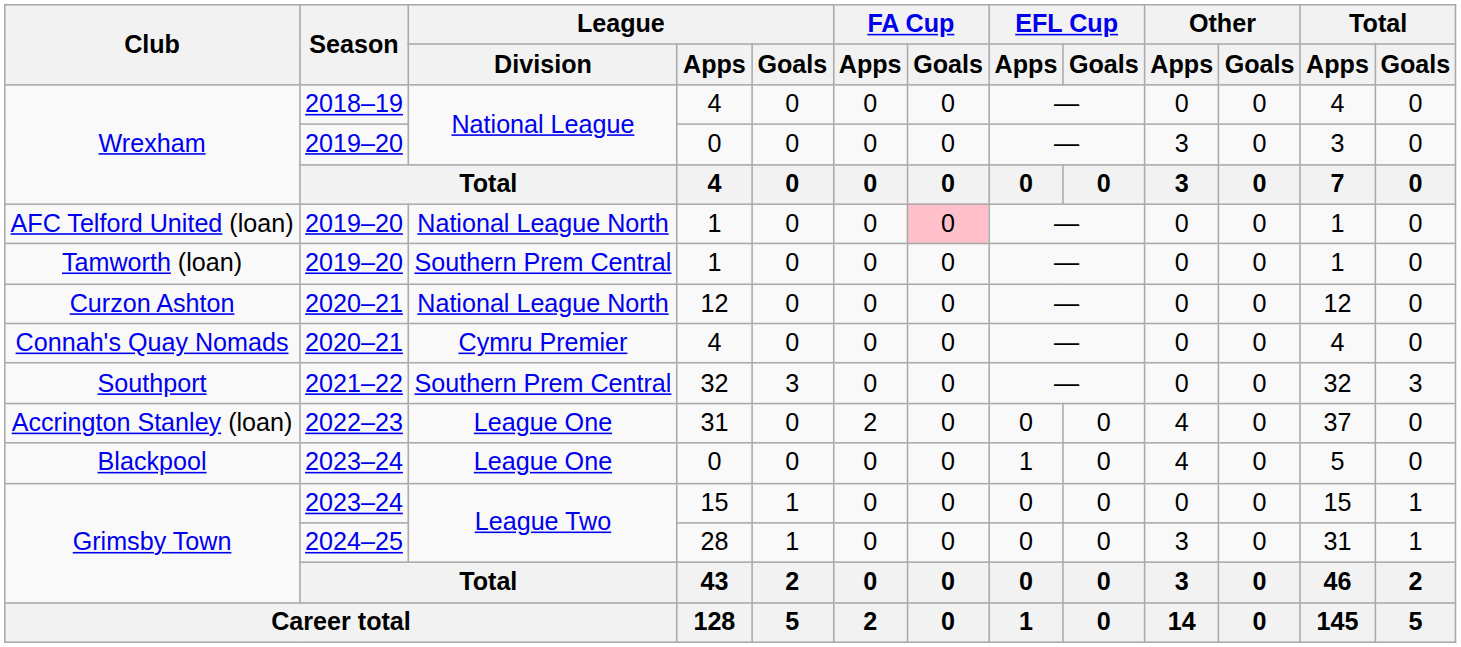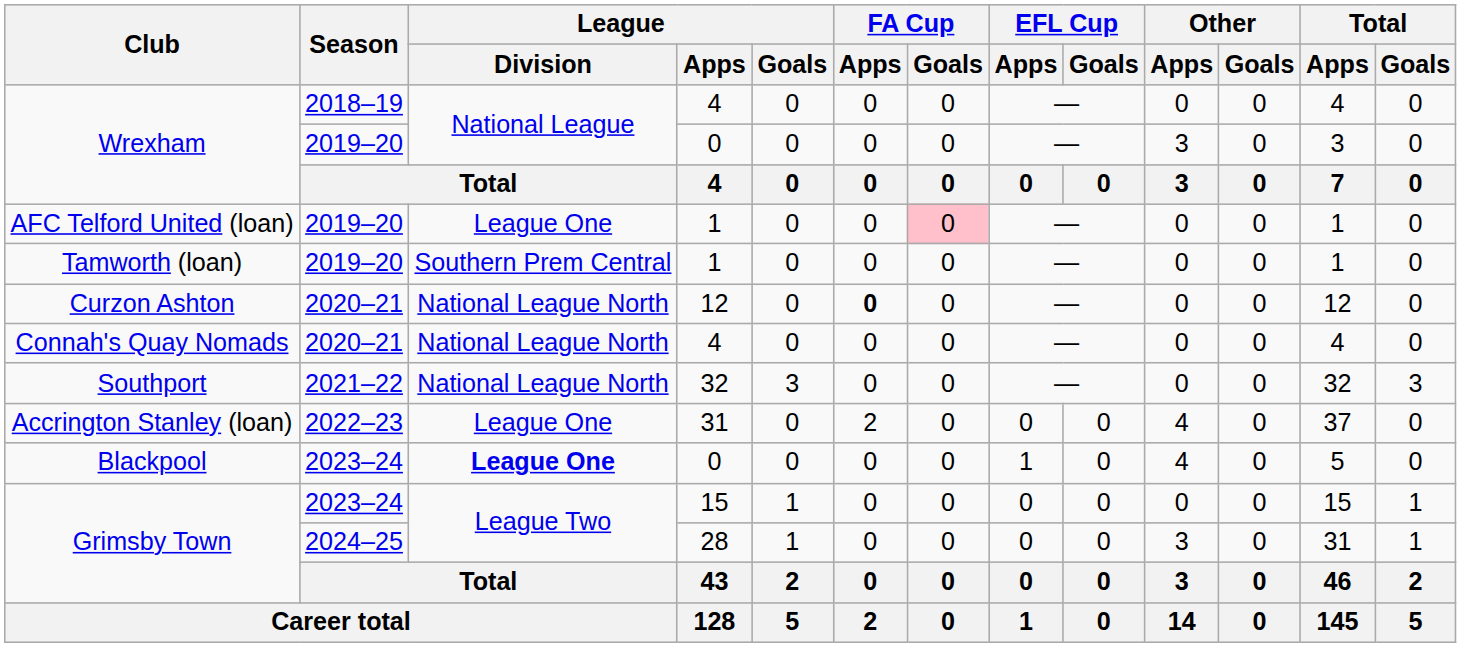AFC Telford United (loan) | League / Division: National League North -> League One
Curzon Ashton | FA Cup / Apps: normal -> bold
Connah's Quay Nomads | League / Division: Cymru Premier -> National League North
Southport | League / Division: Southern Prem Central -> National League North
Blackpool | League / Division: normal -> bold
